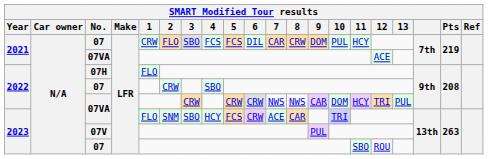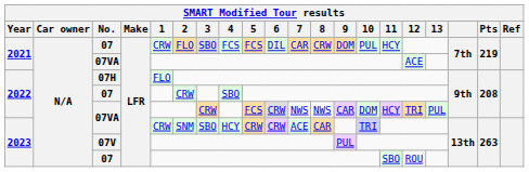2022 / 07VA | 5: CRW -> FCS
2023 / 07VA | 1: FLO -> CRW
2023 / 07VA | 5: FCS -> CRW
